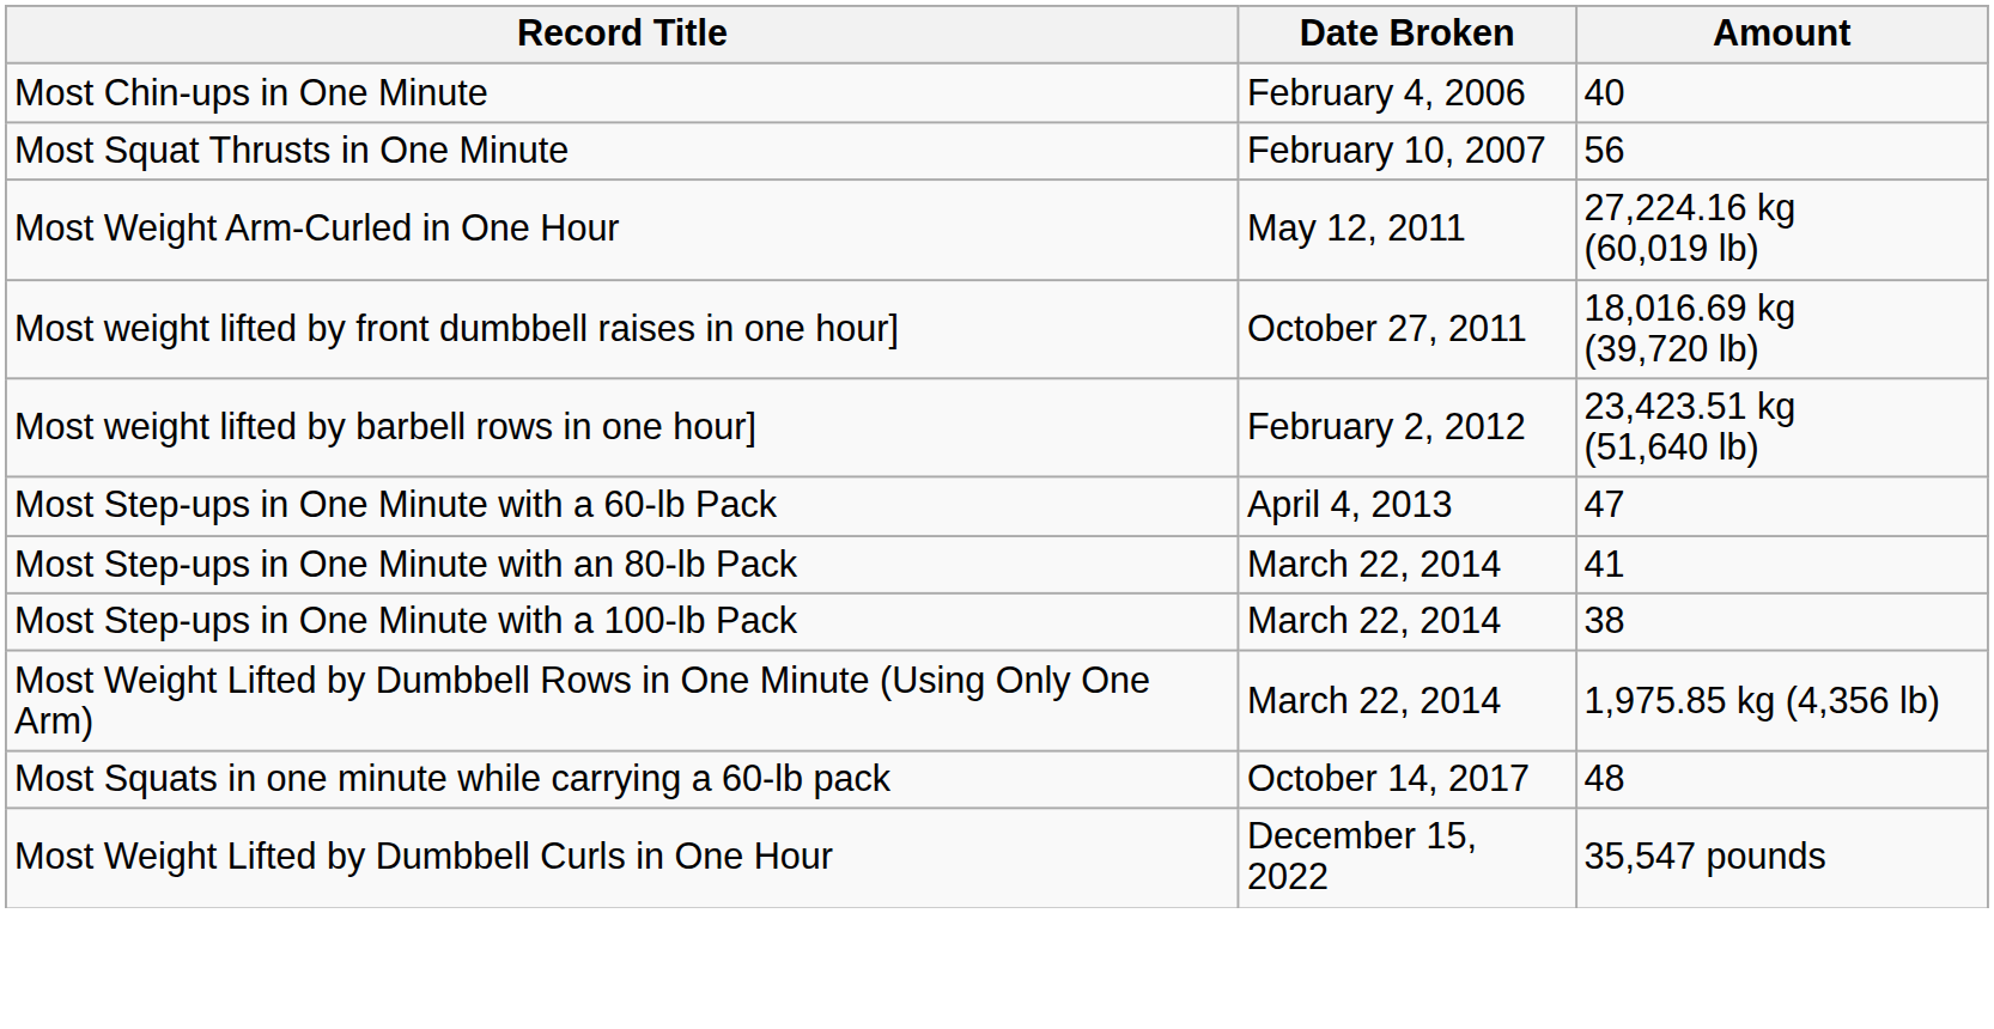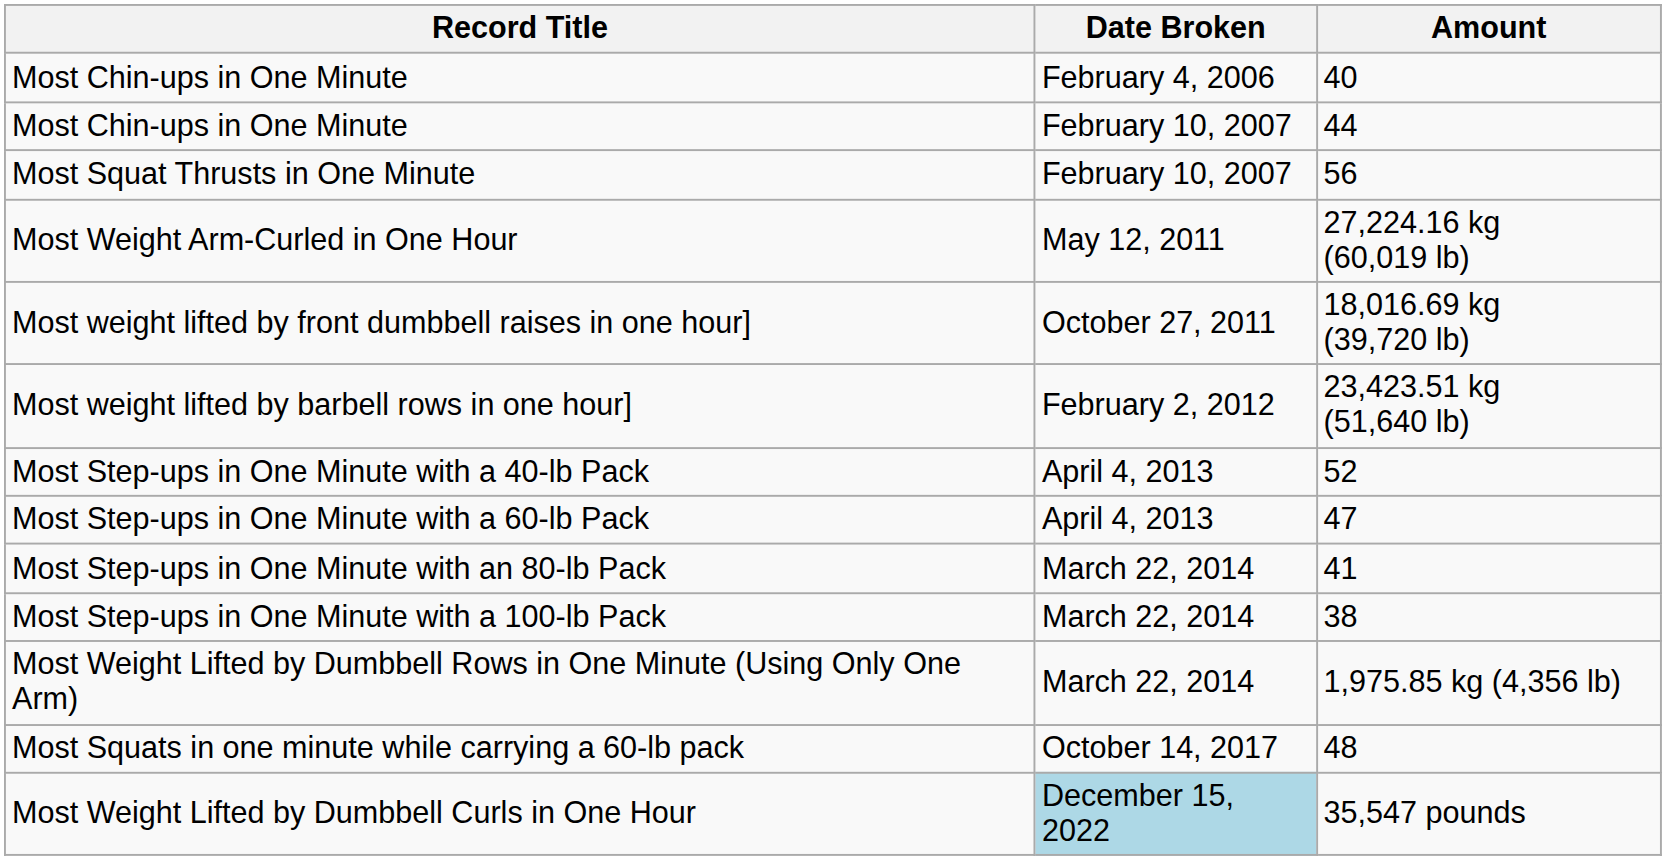+ row: Most Chin-ups in One Minute | February 10, 2007 | 44
+ row: Most Step-ups in One Minute with a 40-lb Pack | April 4, 2013 | 52
Most Weight Lifted by Dumbbell Curls in One Hour | Date Broken: no background -> lightblue background
